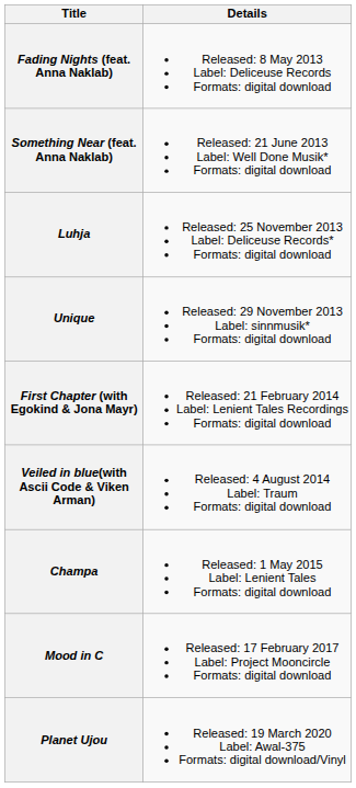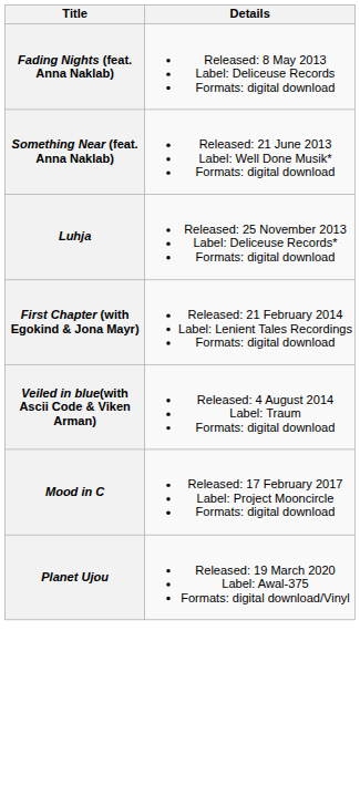- row: Unique | Released: 29 November 2013 Label: sinnmusik* Formats: digital download
- row: Champa | Released: 1 May 2015 Label: Lenient Tales Formats: digital download
